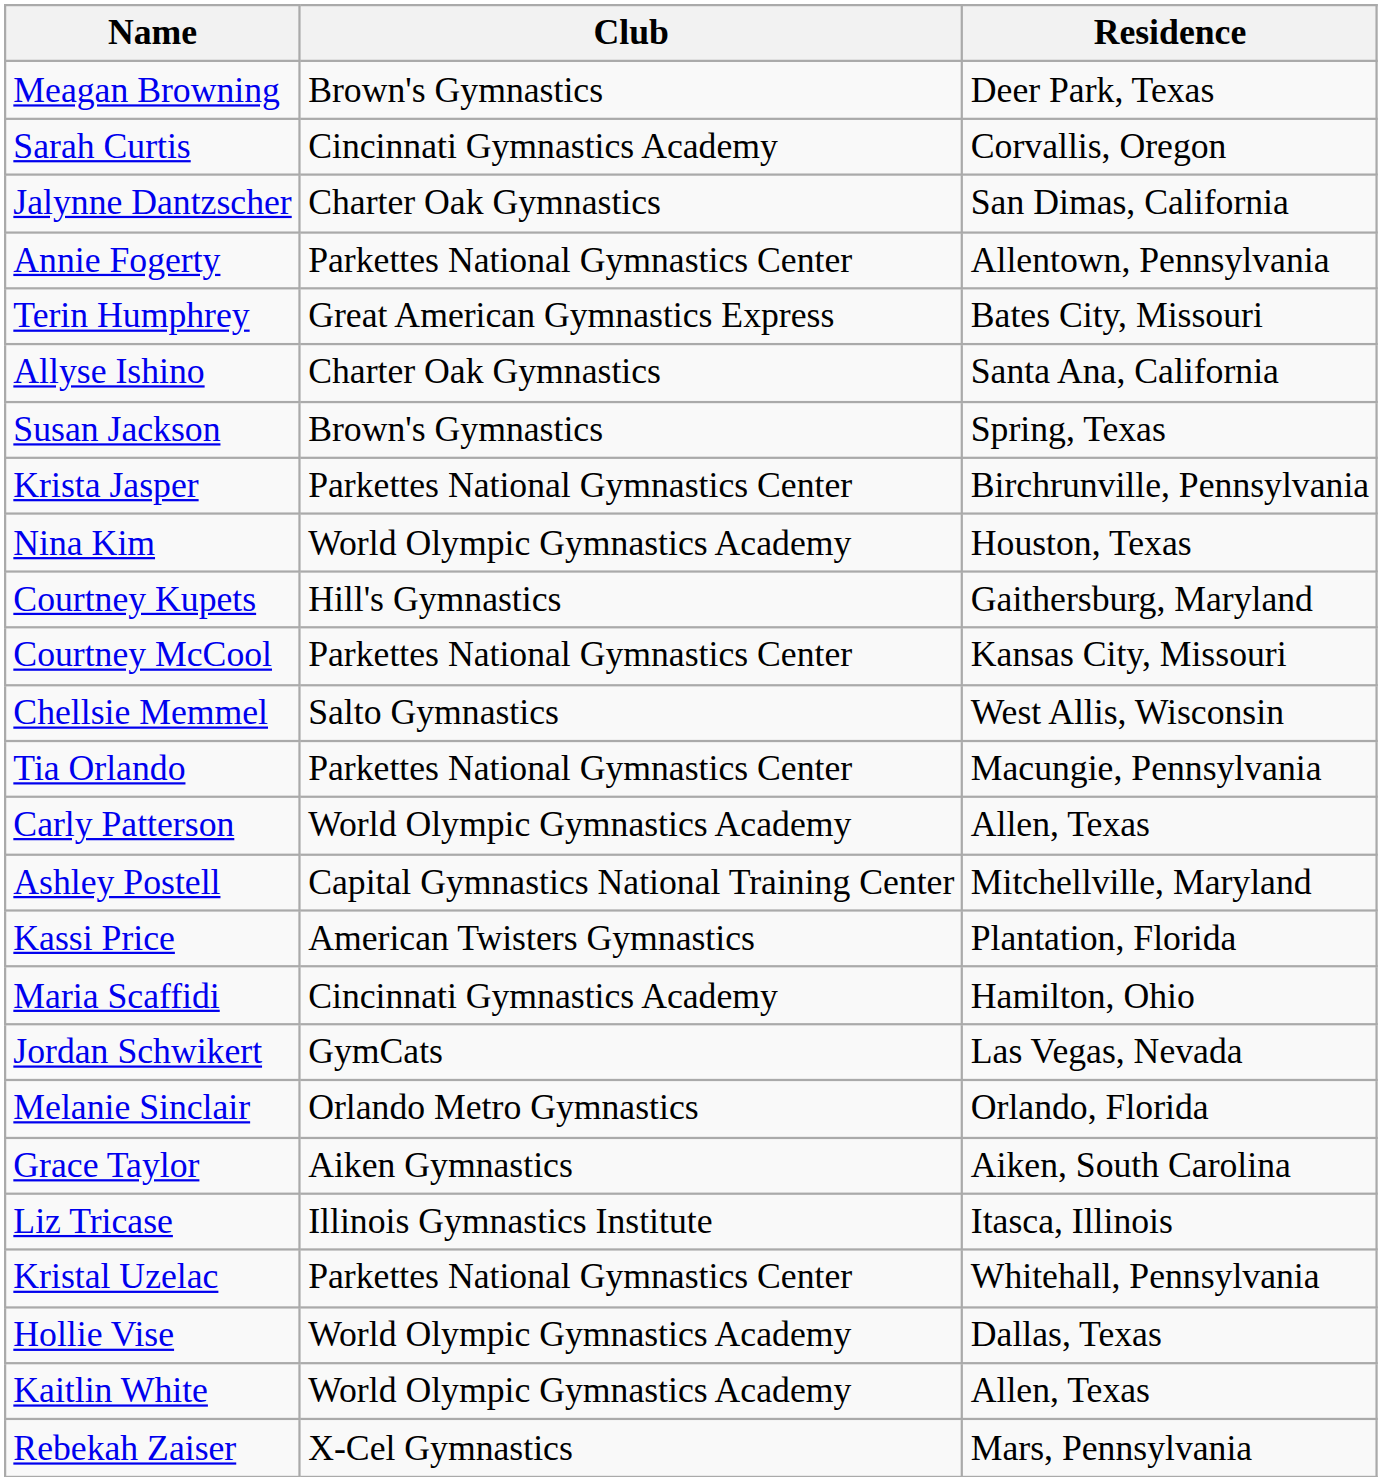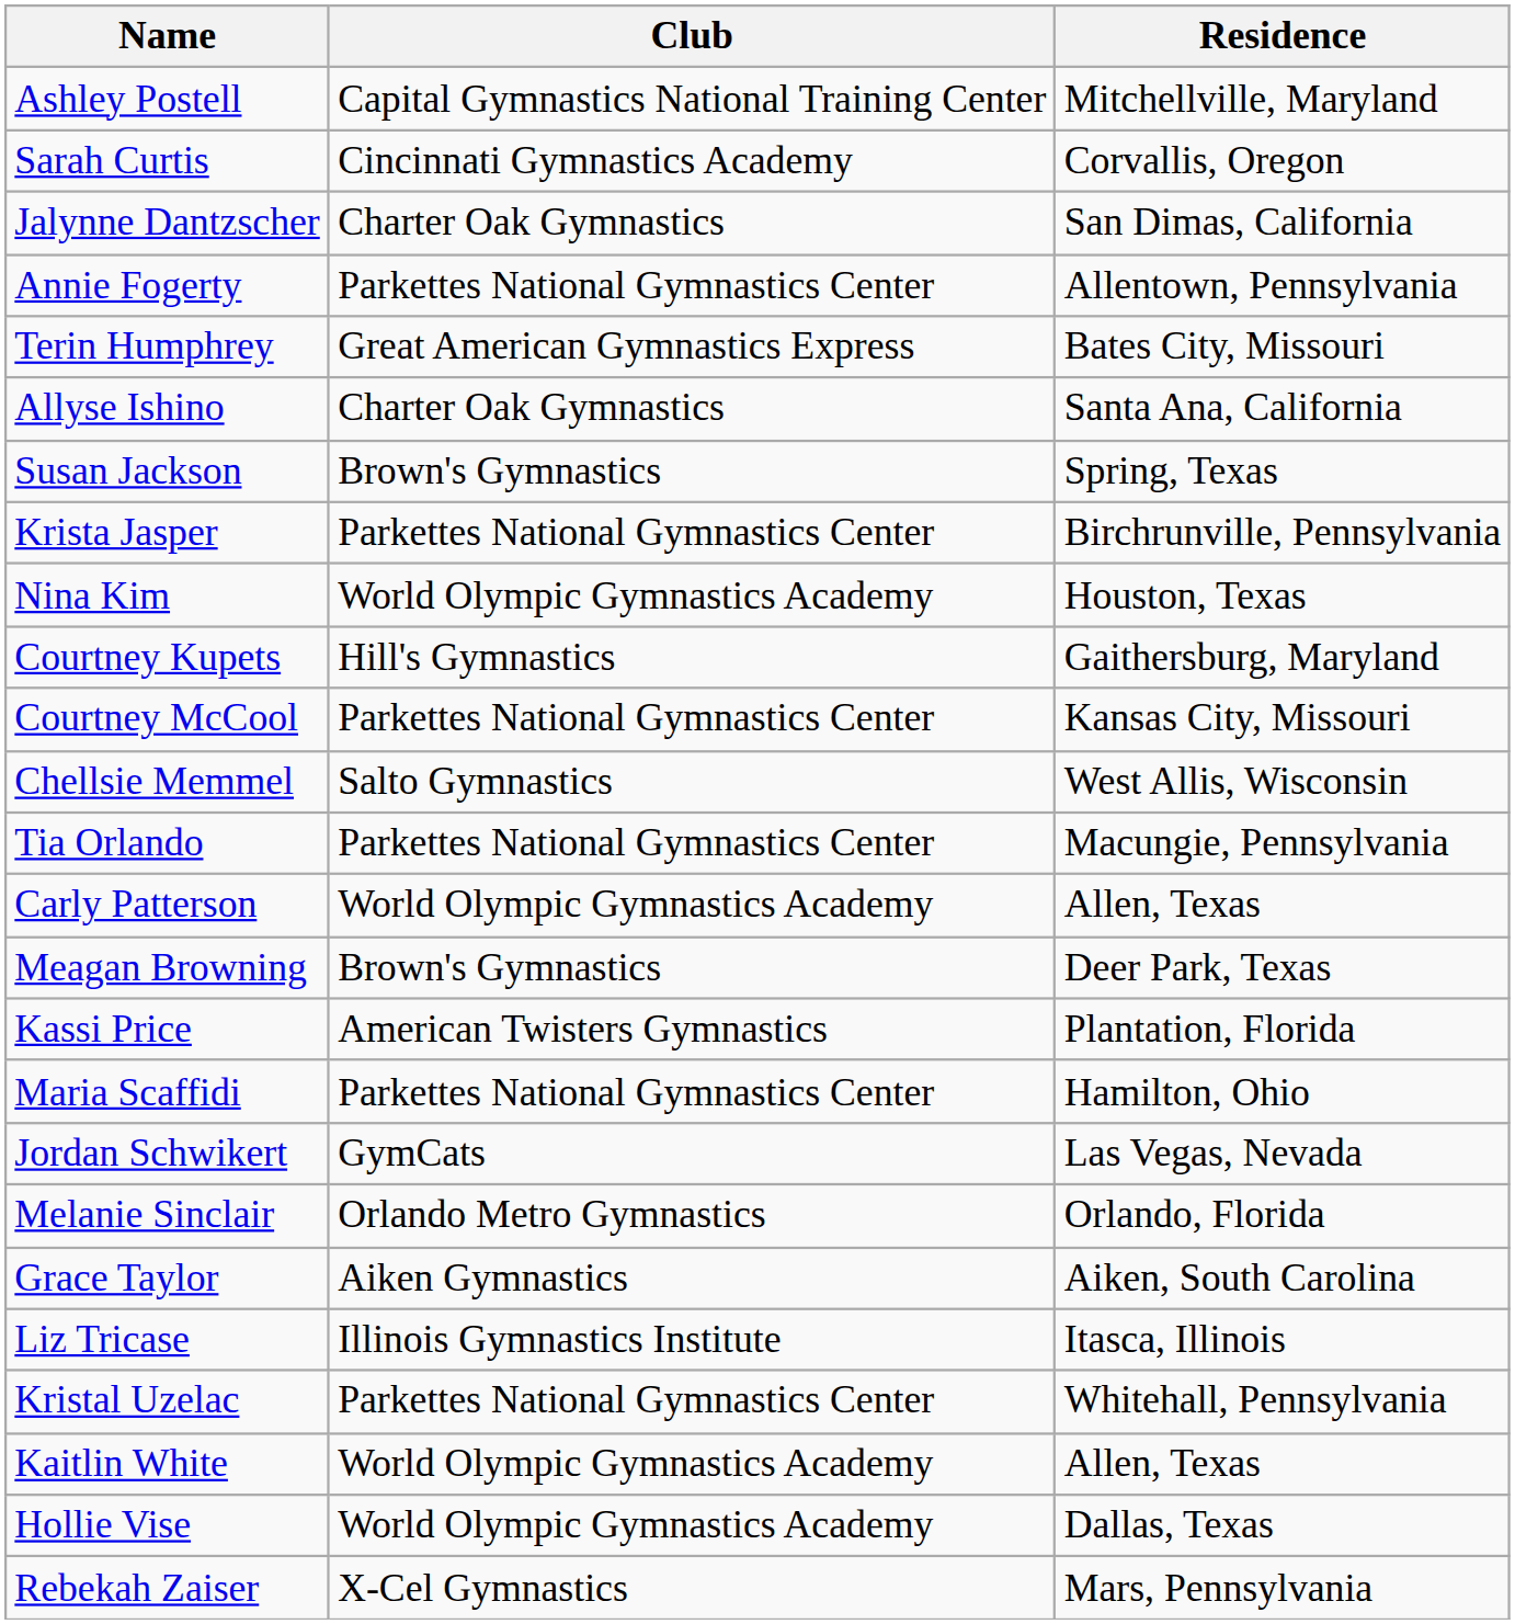rows swapped: Meagan Browning <-> Ashley Postell
Maria Scaffidi | Club: Cincinnati Gymnastics Academy -> Parkettes National Gymnastics Center
rows swapped: Hollie Vise <-> Kaitlin White
